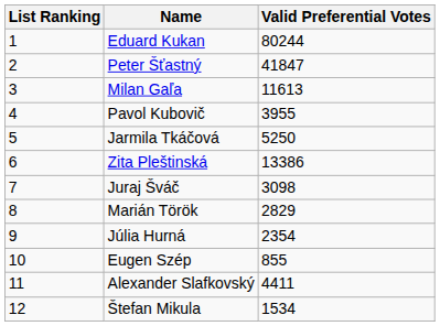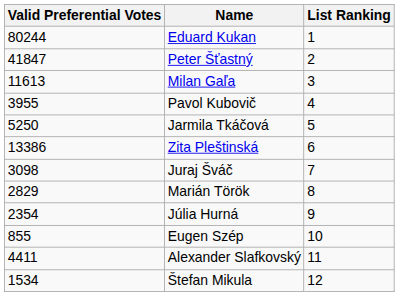columns swapped: List Ranking <-> Valid Preferential Votes
